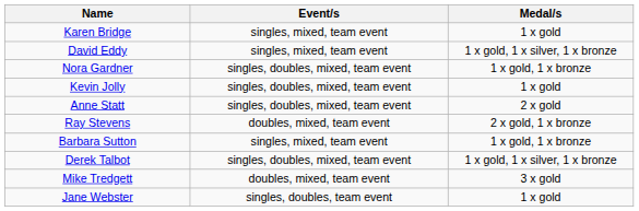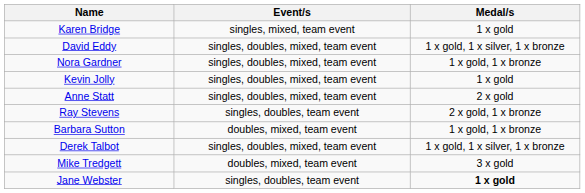David Eddy | Event/s: singles, mixed, team event -> singles, doubles, mixed, team event
Ray Stevens | Event/s: doubles, mixed, team event -> singles, doubles, team event
Barbara Sutton | Event/s: singles, mixed, team event -> doubles, mixed, team event
Jane Webster | Medal/s: normal -> bold
